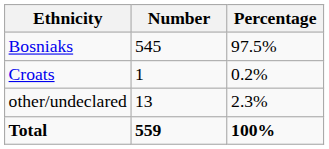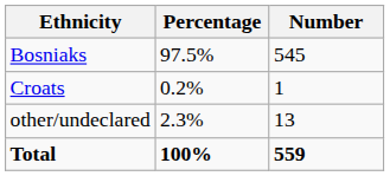columns swapped: Number <-> Percentage
